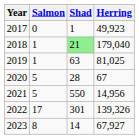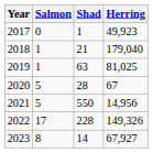2018 | Shad: lightgreen background -> no background
2022 | Shad: 301 -> 228
2022 | Herring: 139,326 -> 149,326
